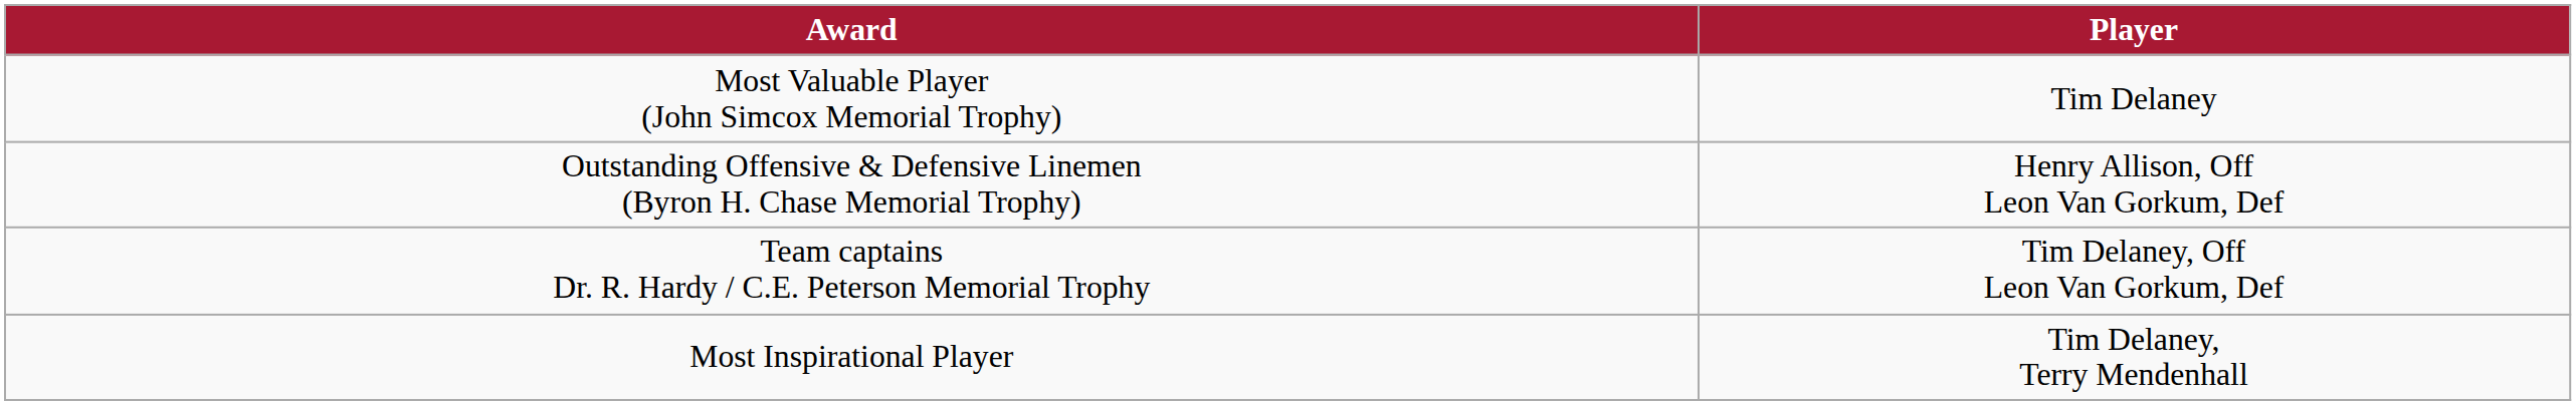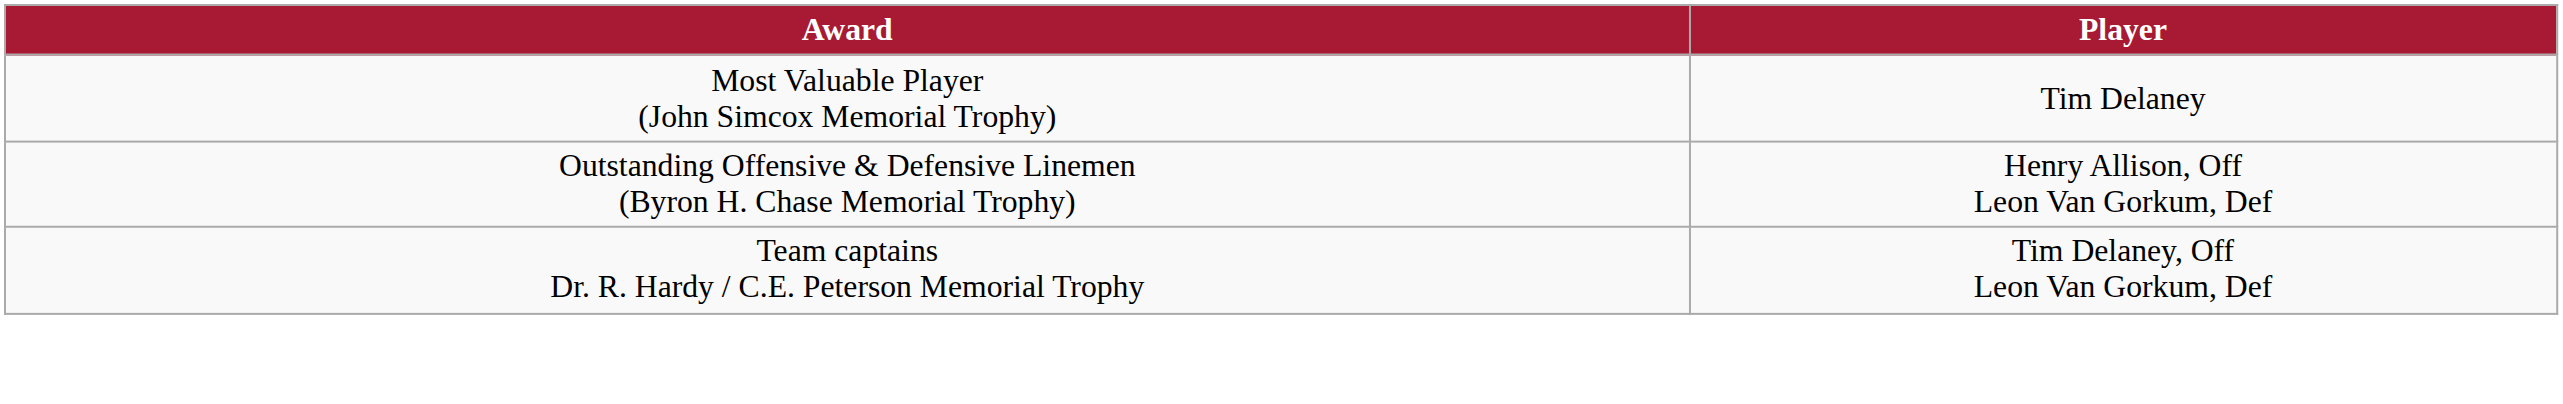- row: Most Inspirational Player | Tim Delaney, Terry Mendenhall
